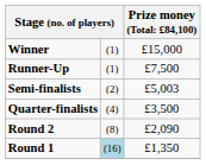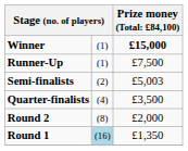Winner | column 3: normal -> bold
Round 2 | column 3: £2,090 -> £2,000
